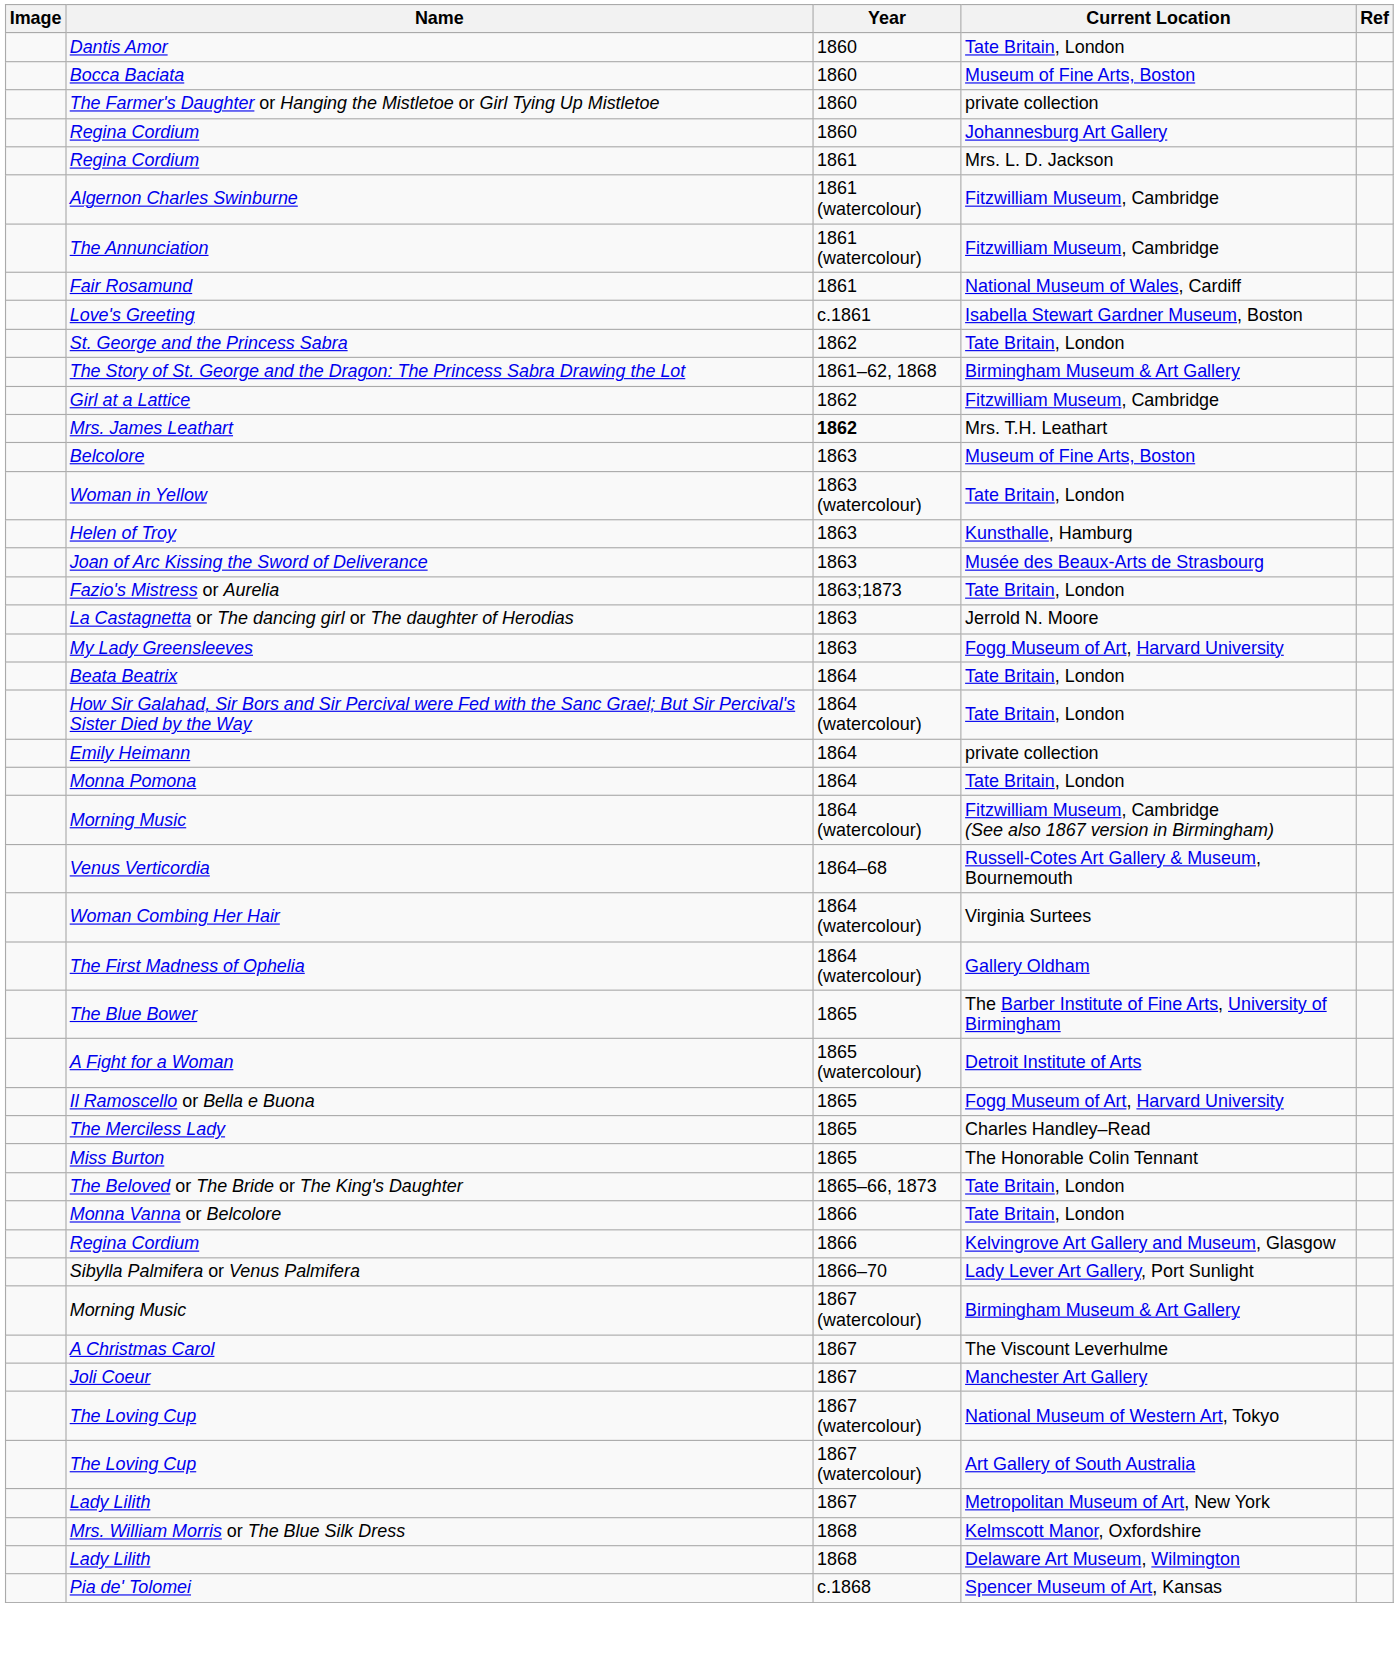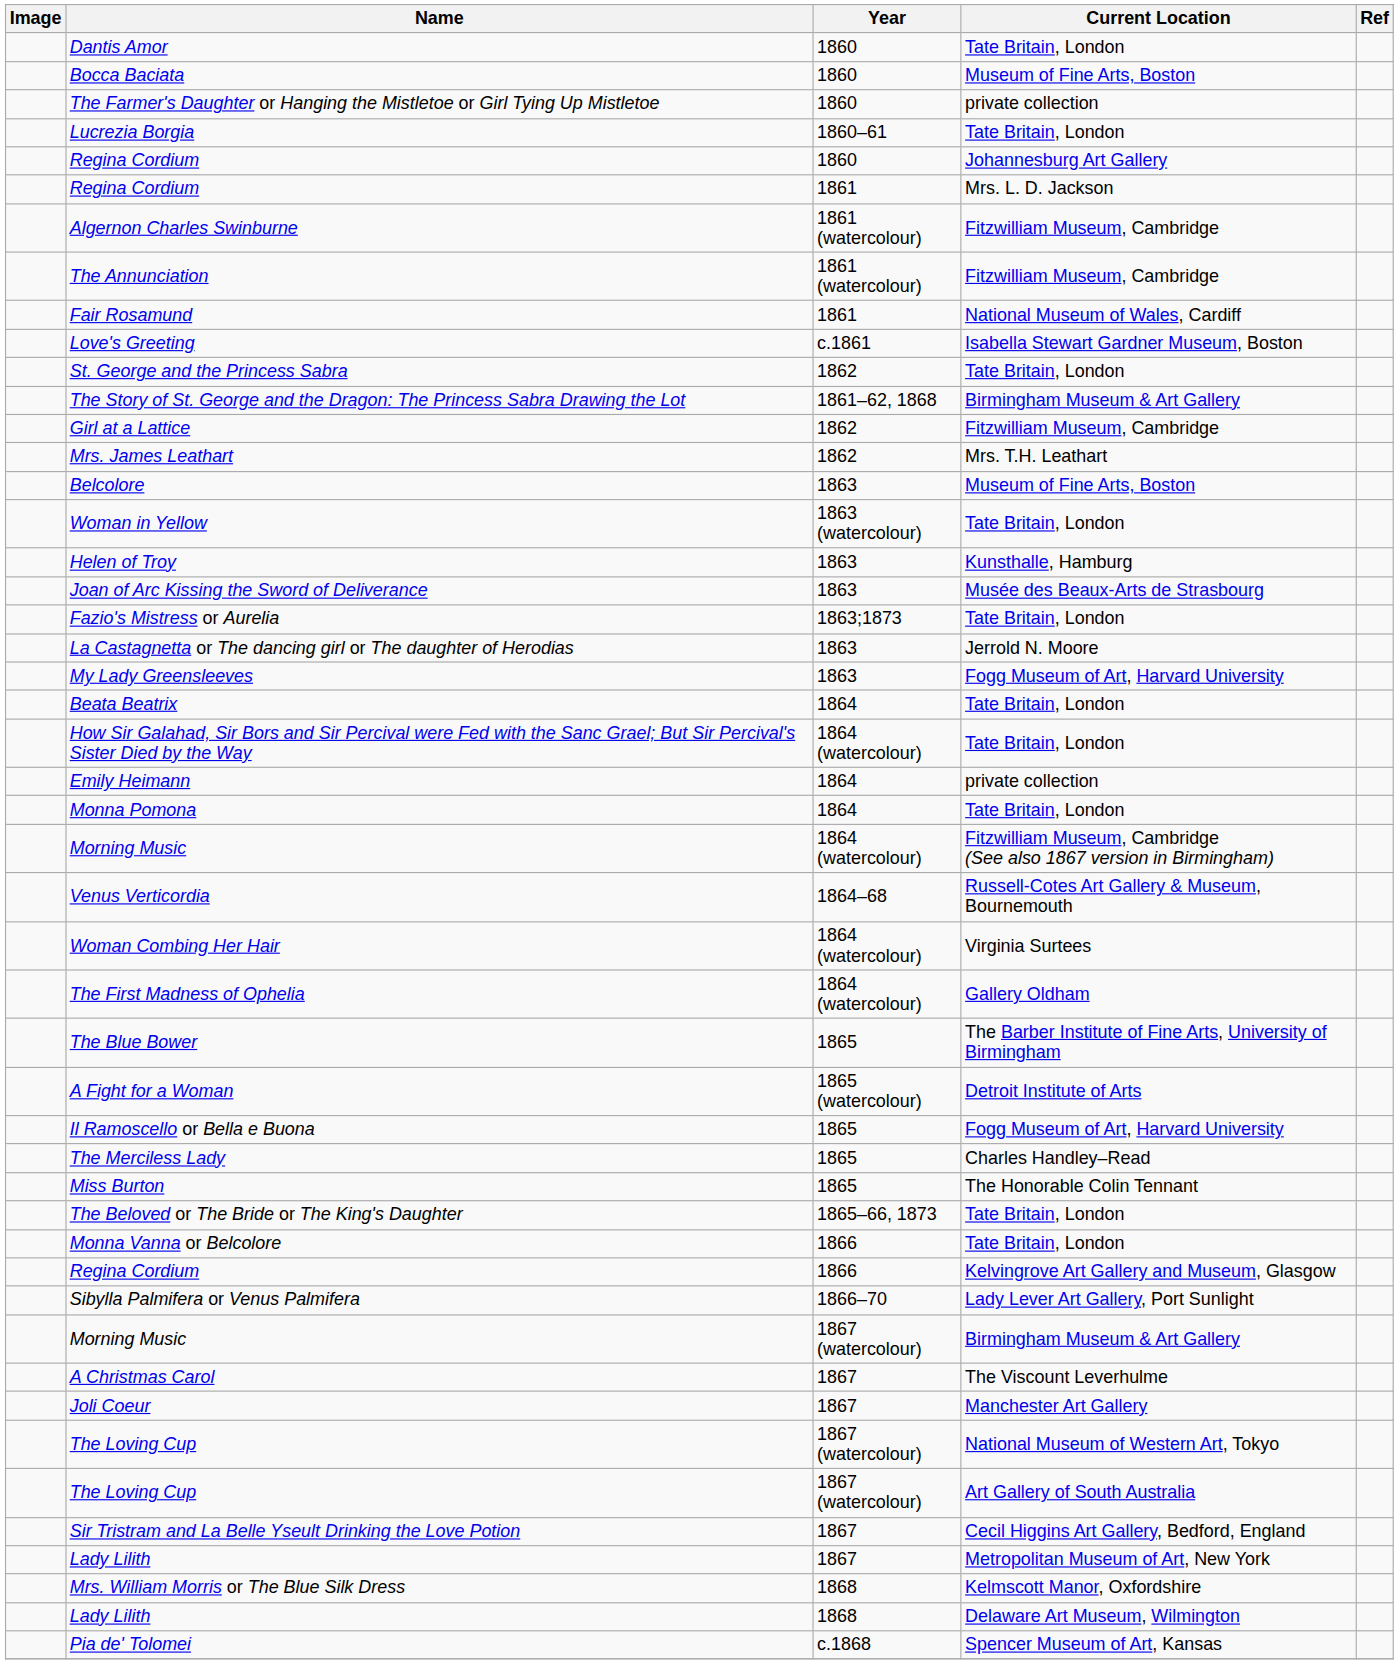+ row: Lucrezia Borgia | 1860–61 | Tate Britain, London
Mrs. James Leathart | Year: bold -> normal
+ row: Sir Tristram and La Belle Yseult Drinking the Love Potion | 1867 | Cecil Higgins Art Gallery, Bedford, England
